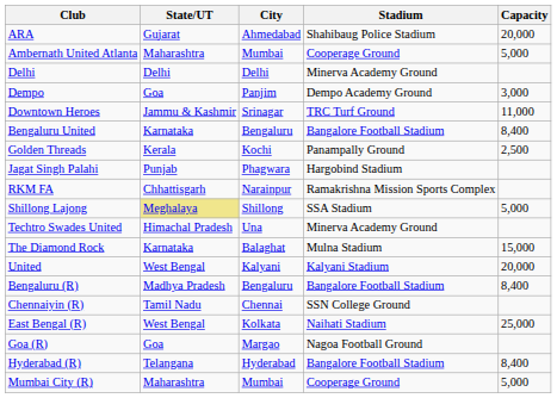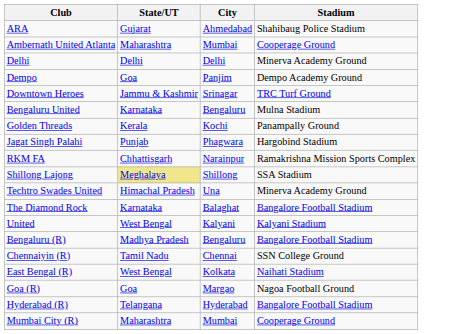- column: Capacity | 20,000 | 5,000 | 3,000 | 11,000 | 8,400 | 2,500 | 5,000 | 15,000 | 20,000 | 8,400 | 25,000 | 8,400 | 5,000
Bengaluru United | Stadium: Bangalore Football Stadium -> Mulna Stadium
The Diamond Rock | Stadium: Mulna Stadium -> Bangalore Football Stadium
